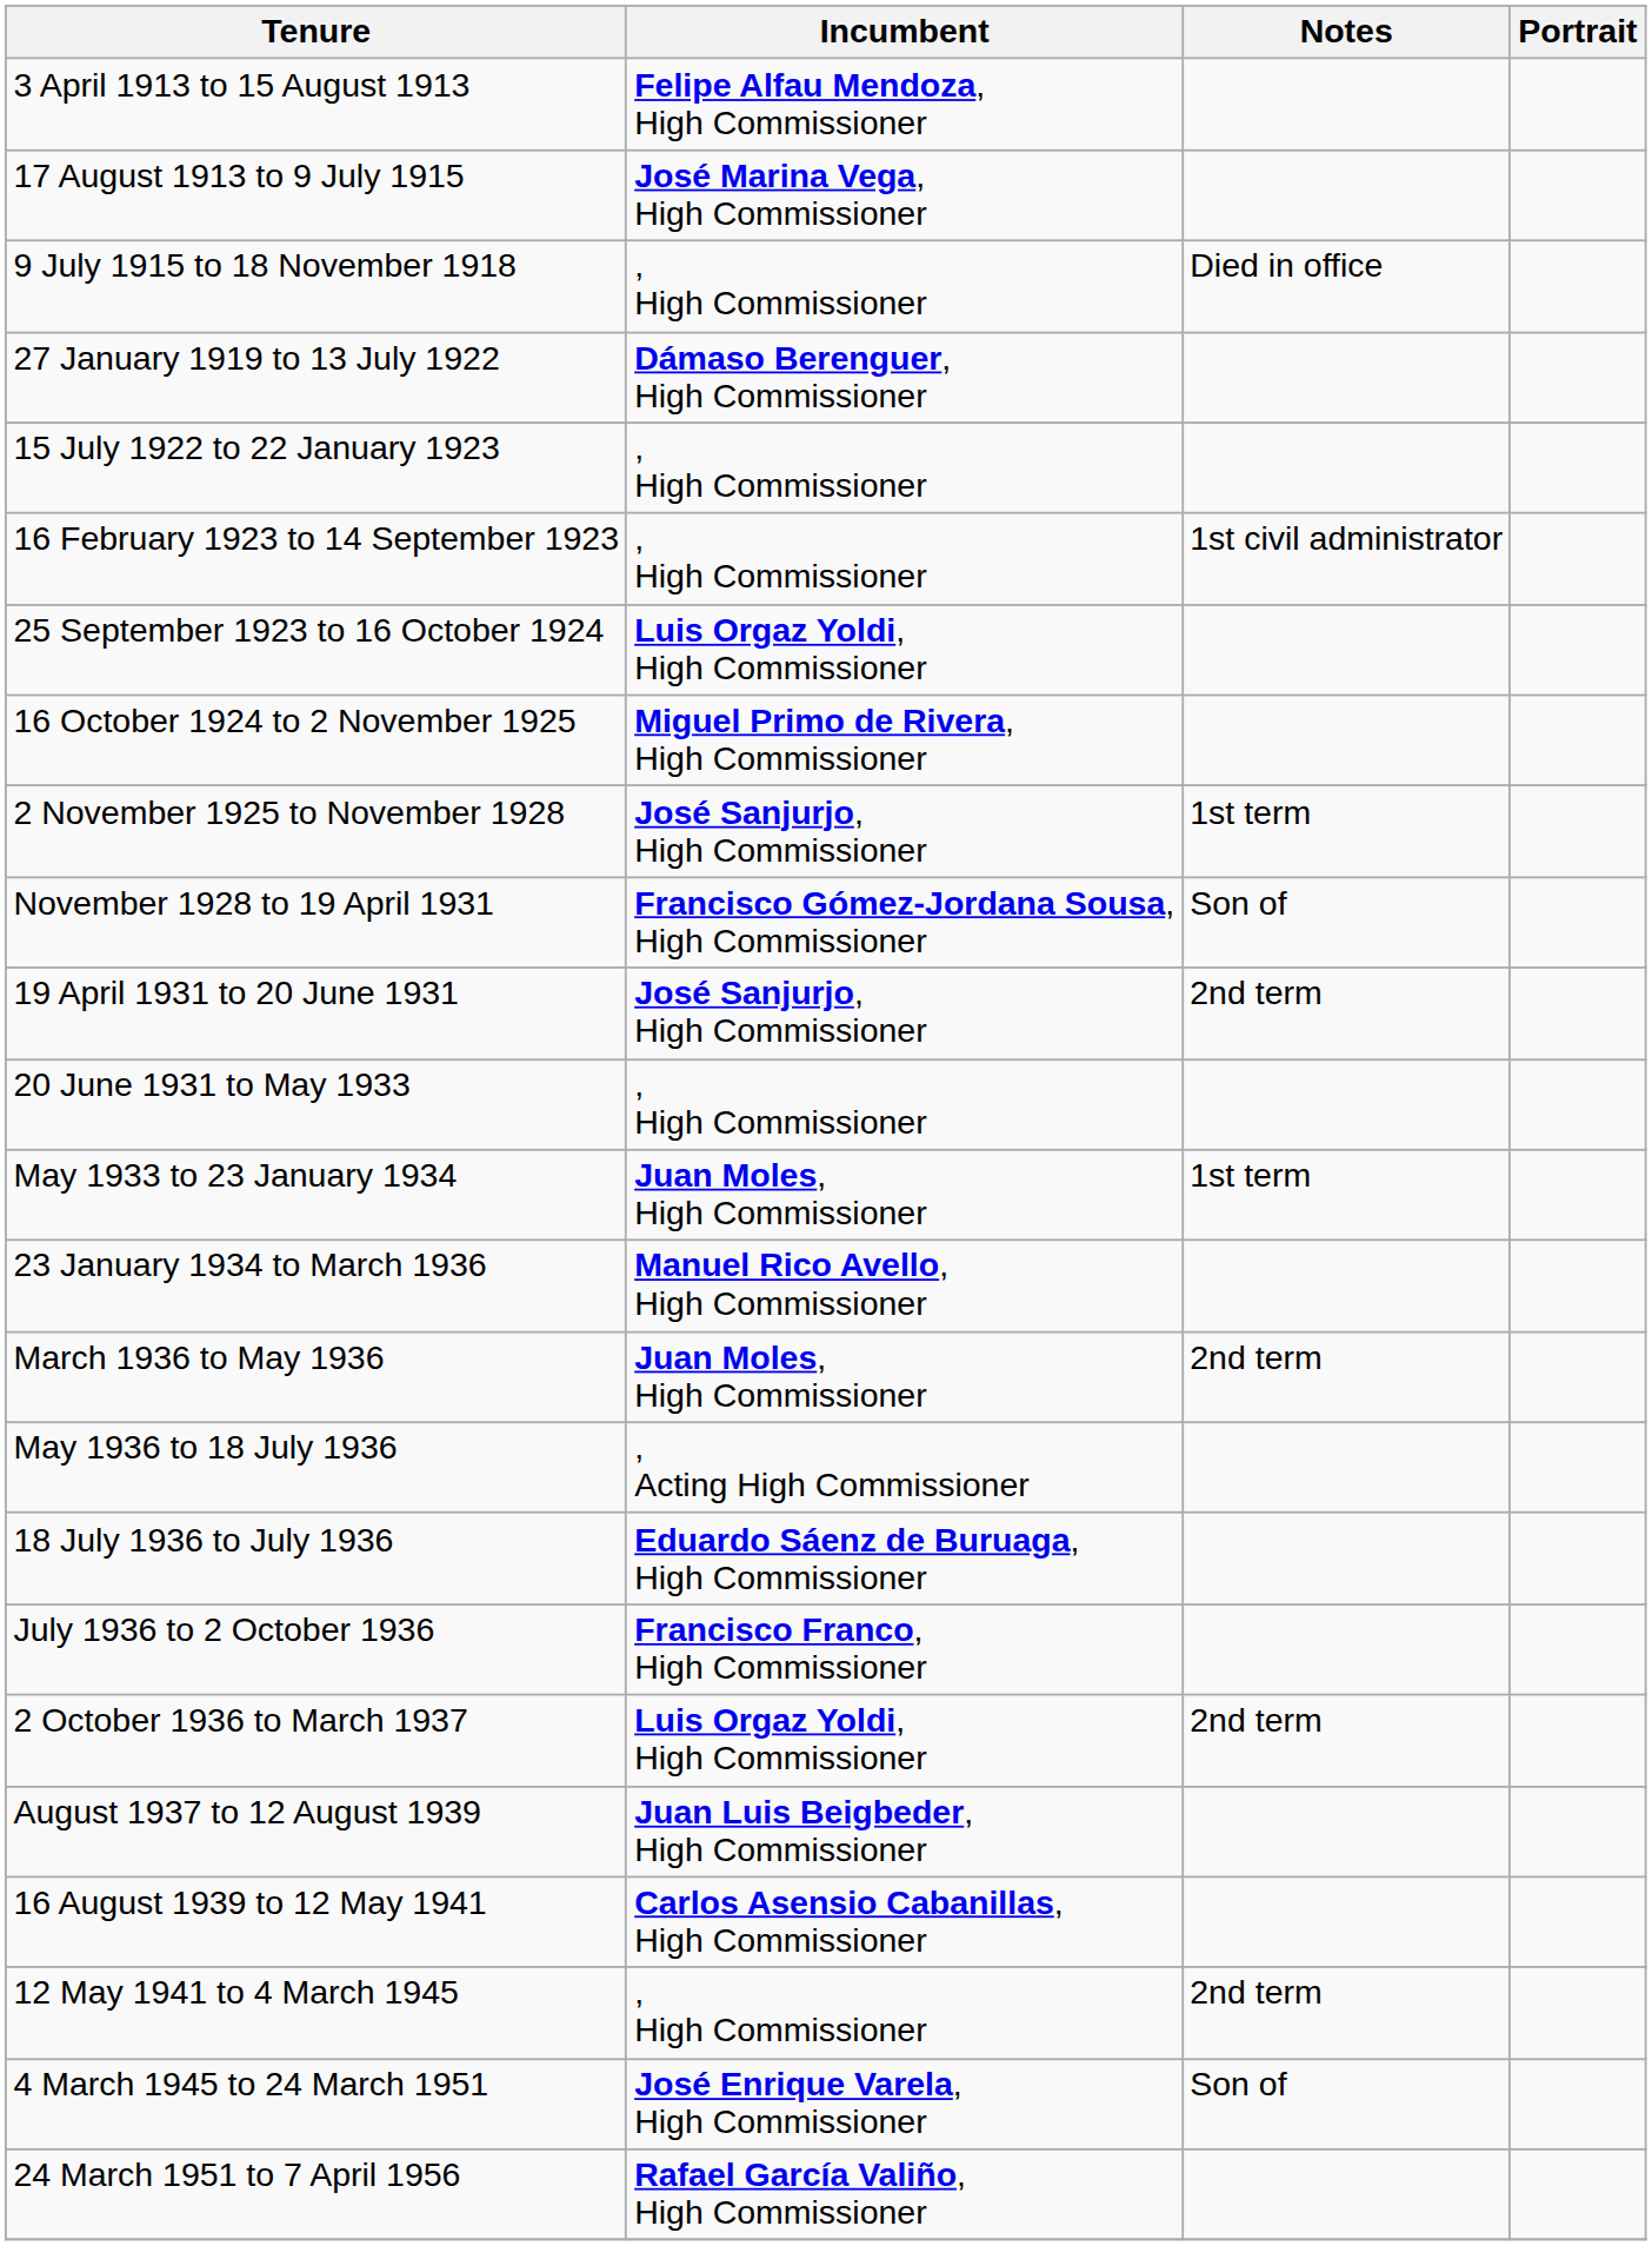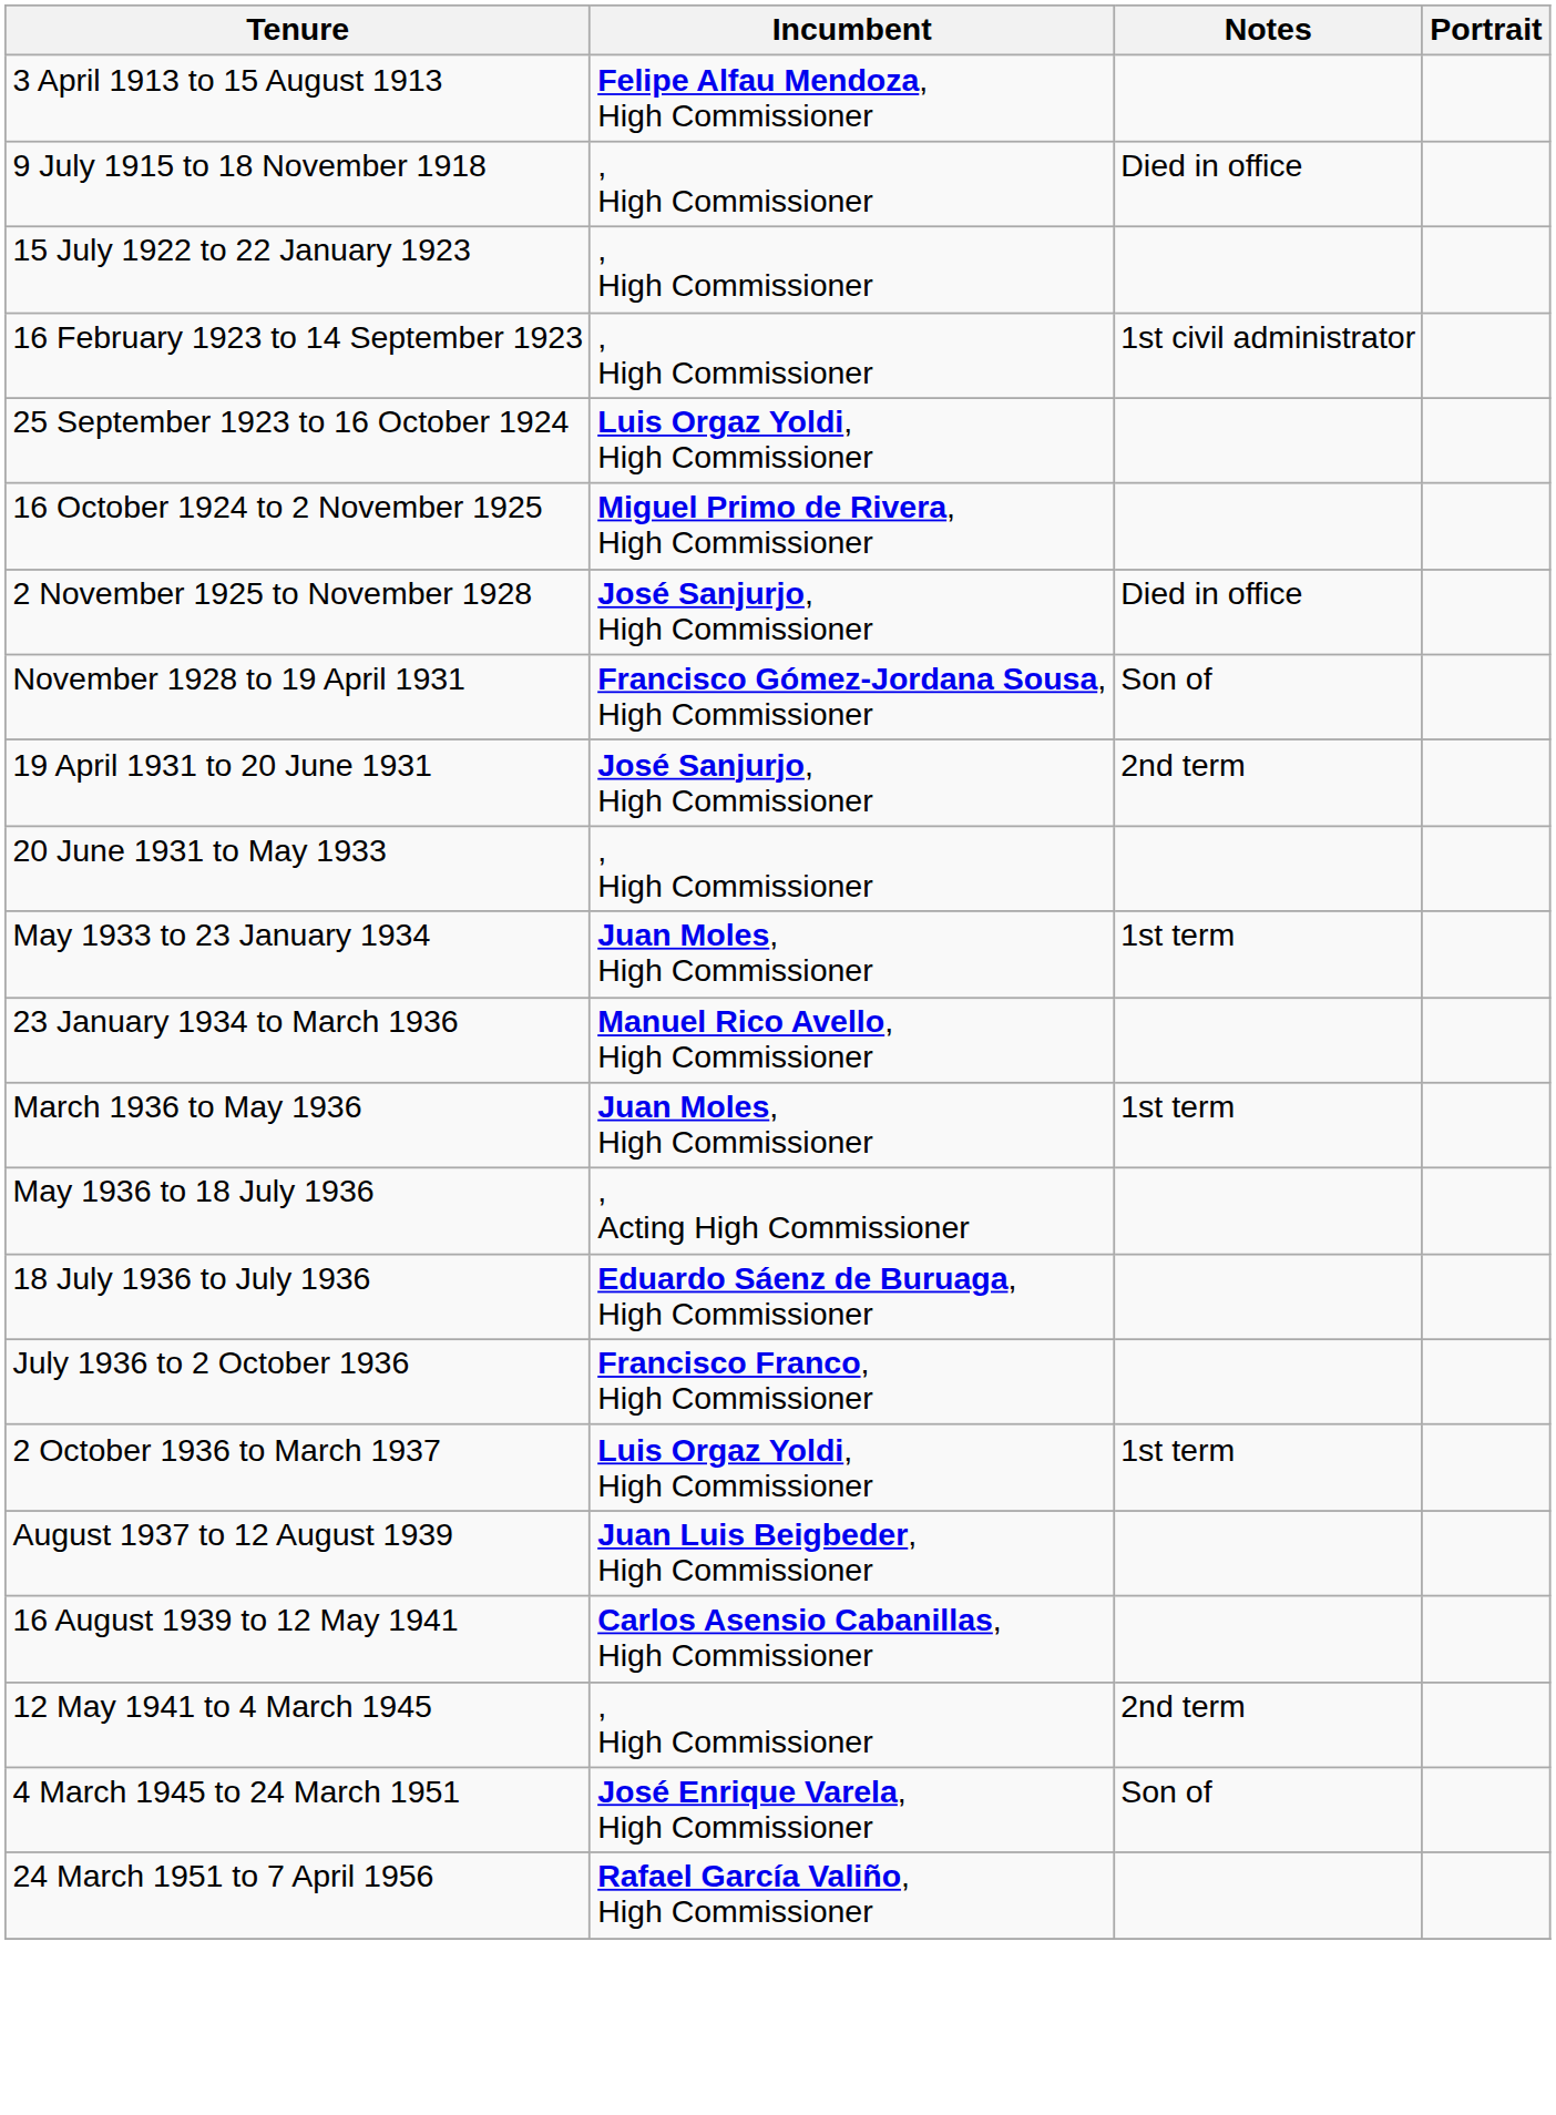- row: 17 August 1913 to 9 July 1915 | José Marina Vega, High Commissioner
- row: 27 January 1919 to 13 July 1922 | Dámaso Berenguer, High Commissioner
2 November 1925 to November 1928 | Notes: 1st term -> Died in office
March 1936 to May 1936 | Notes: 2nd term -> 1st term
2 October 1936 to March 1937 | Notes: 2nd term -> 1st term
